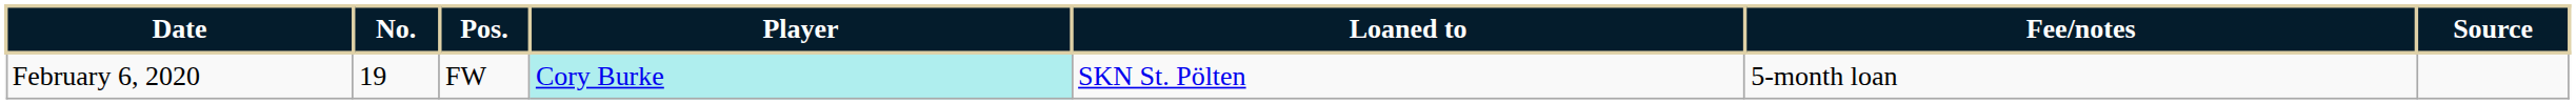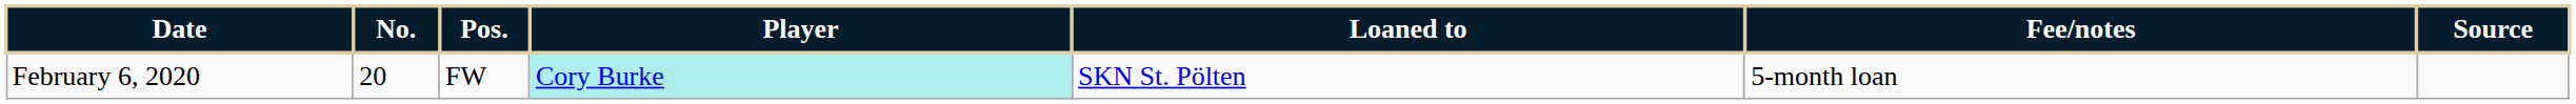February 6, 2020 | No.: 19 -> 20
